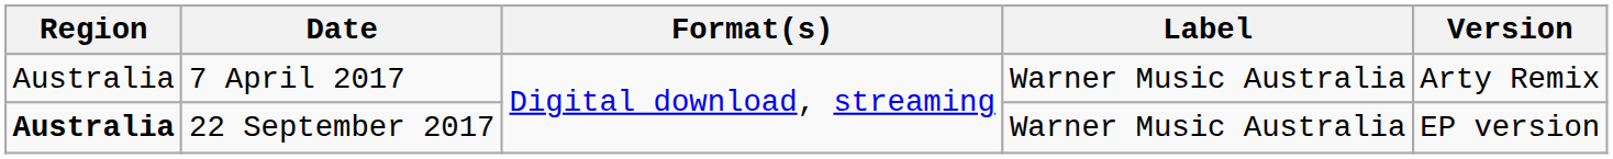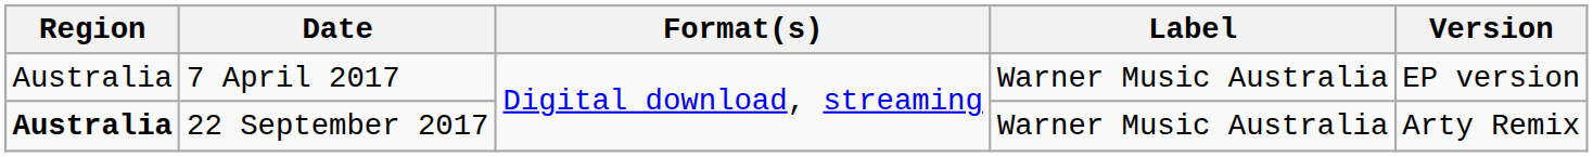7 April 2017 | Version: Arty Remix -> EP version
22 September 2017 | Version: EP version -> Arty Remix
